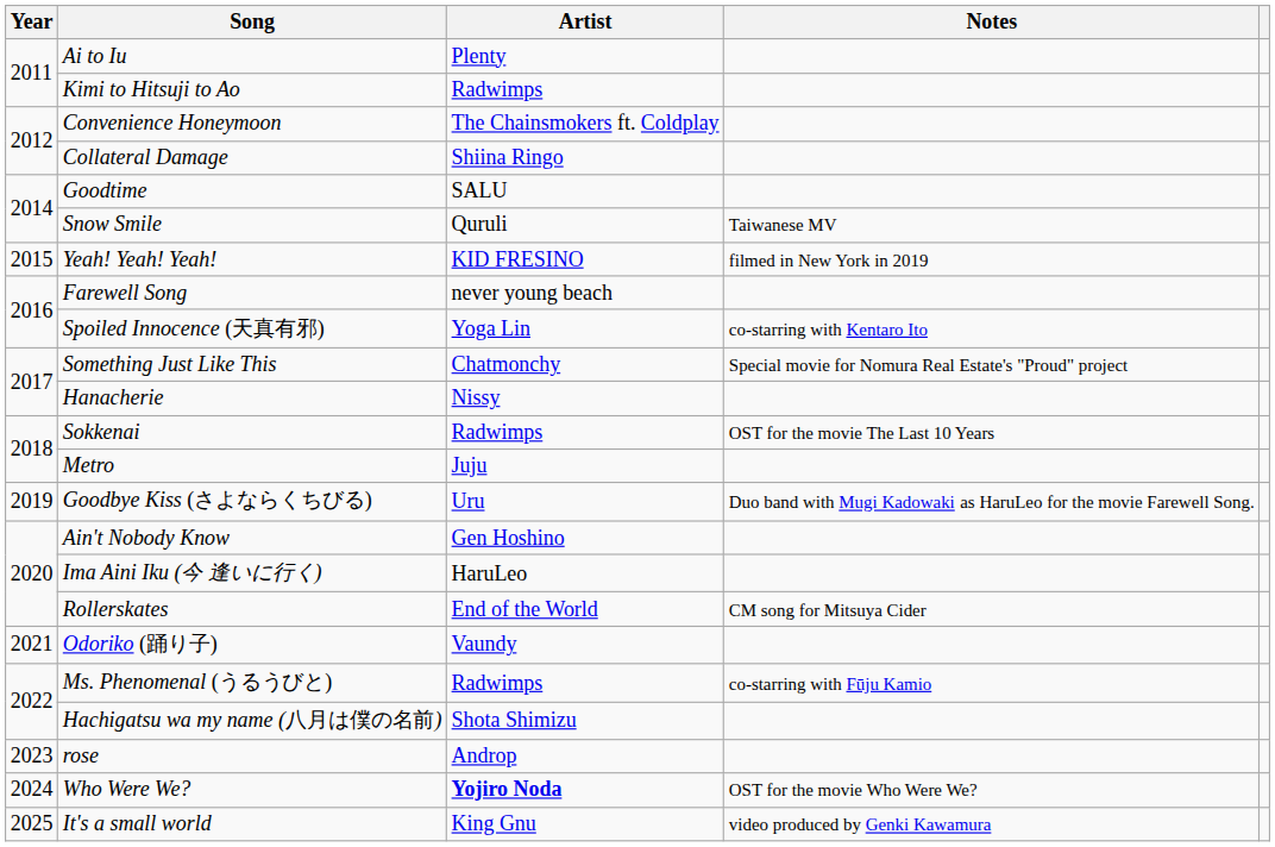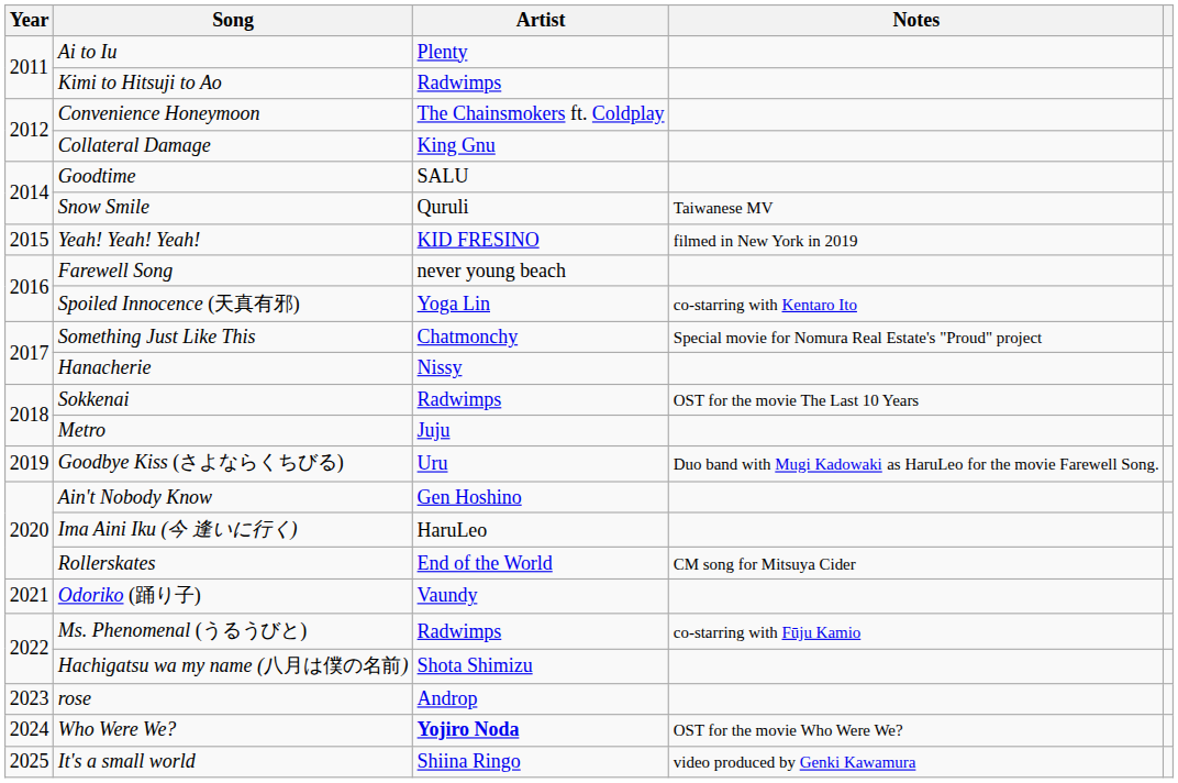Collateral Damage | Artist: Shiina Ringo -> King Gnu
It's a small world | Artist: King Gnu -> Shiina Ringo
